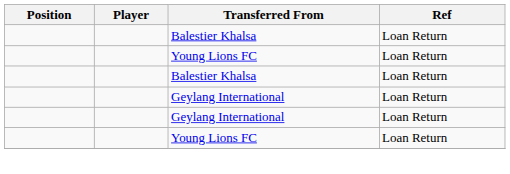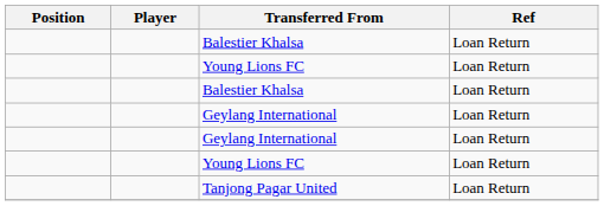+ row: Tanjong Pagar United | Loan Return
